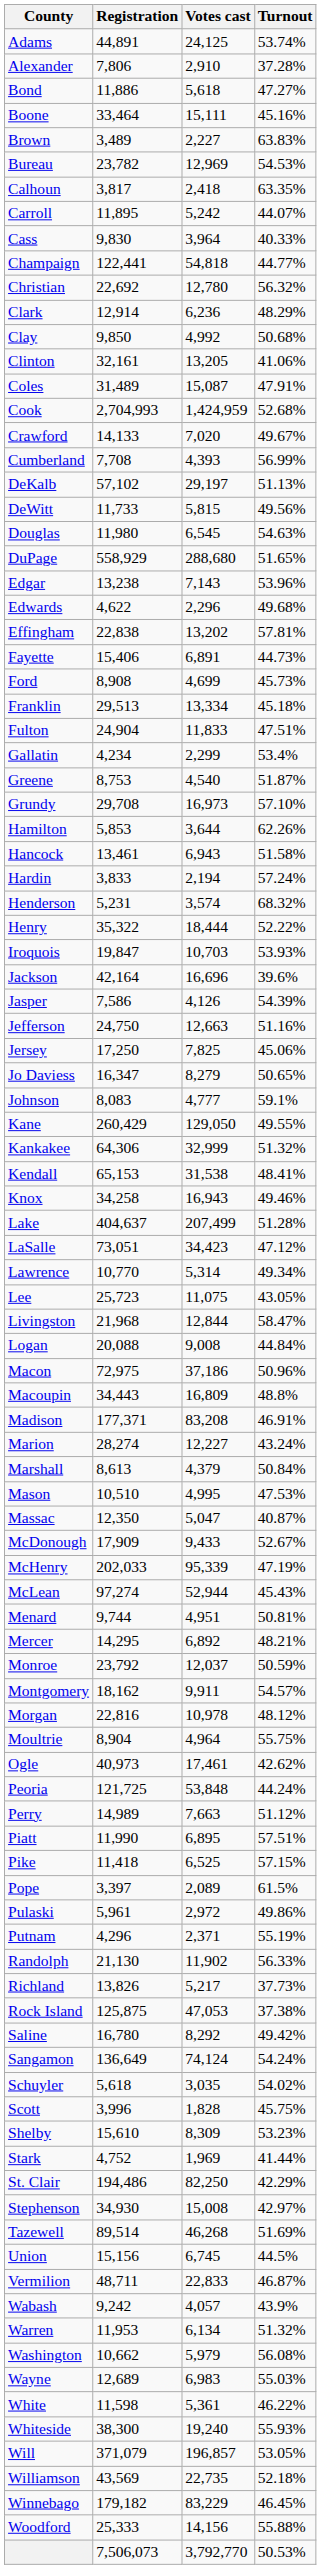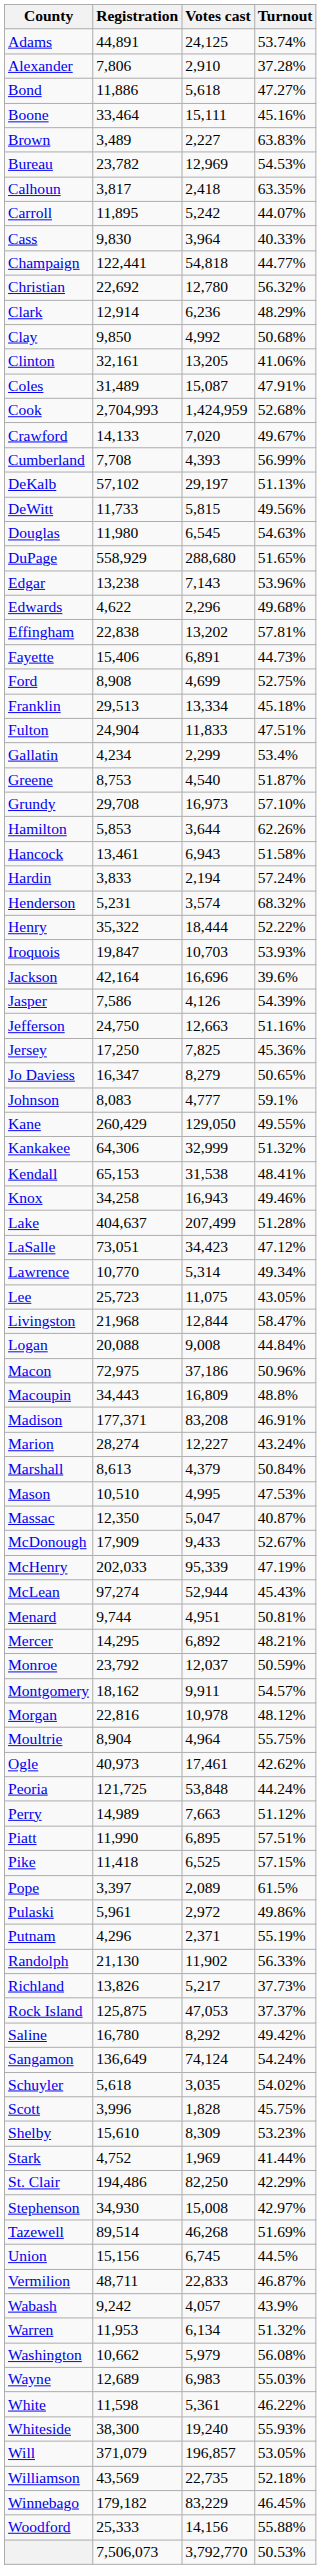Ford | Turnout: 45.73% -> 52.75%
Jersey | Turnout: 45.06% -> 45.36%
Rock Island | Turnout: 37.38% -> 37.37%
